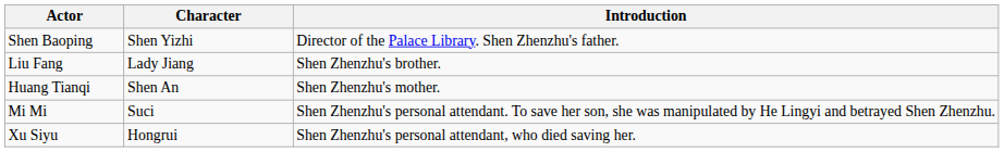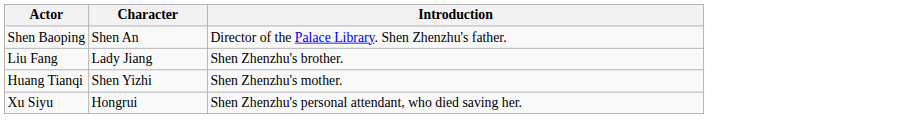Shen Baoping | Character: Shen Yizhi -> Shen An
Huang Tianqi | Character: Shen An -> Shen Yizhi
- row: Mi Mi | Suci | Shen Zhenzhu's personal attendant. To save her son, she was manipulated by He Lingyi and betrayed Shen Zhenzhu.
